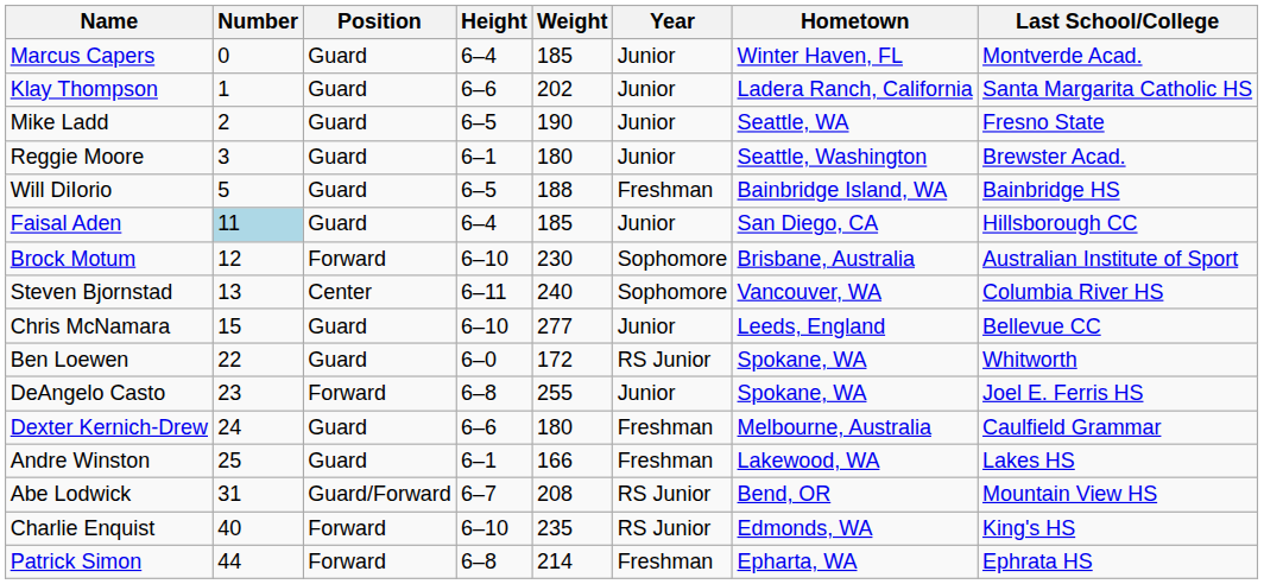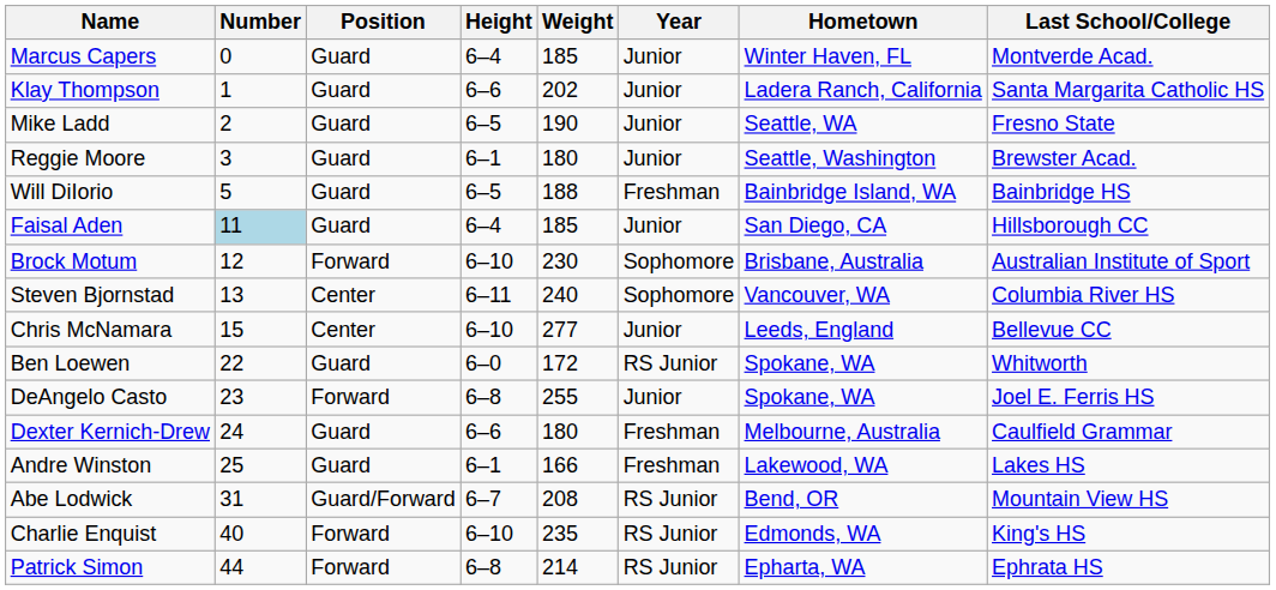Chris McNamara | Position: Guard -> Center
Patrick Simon | Year: Freshman -> RS Junior
